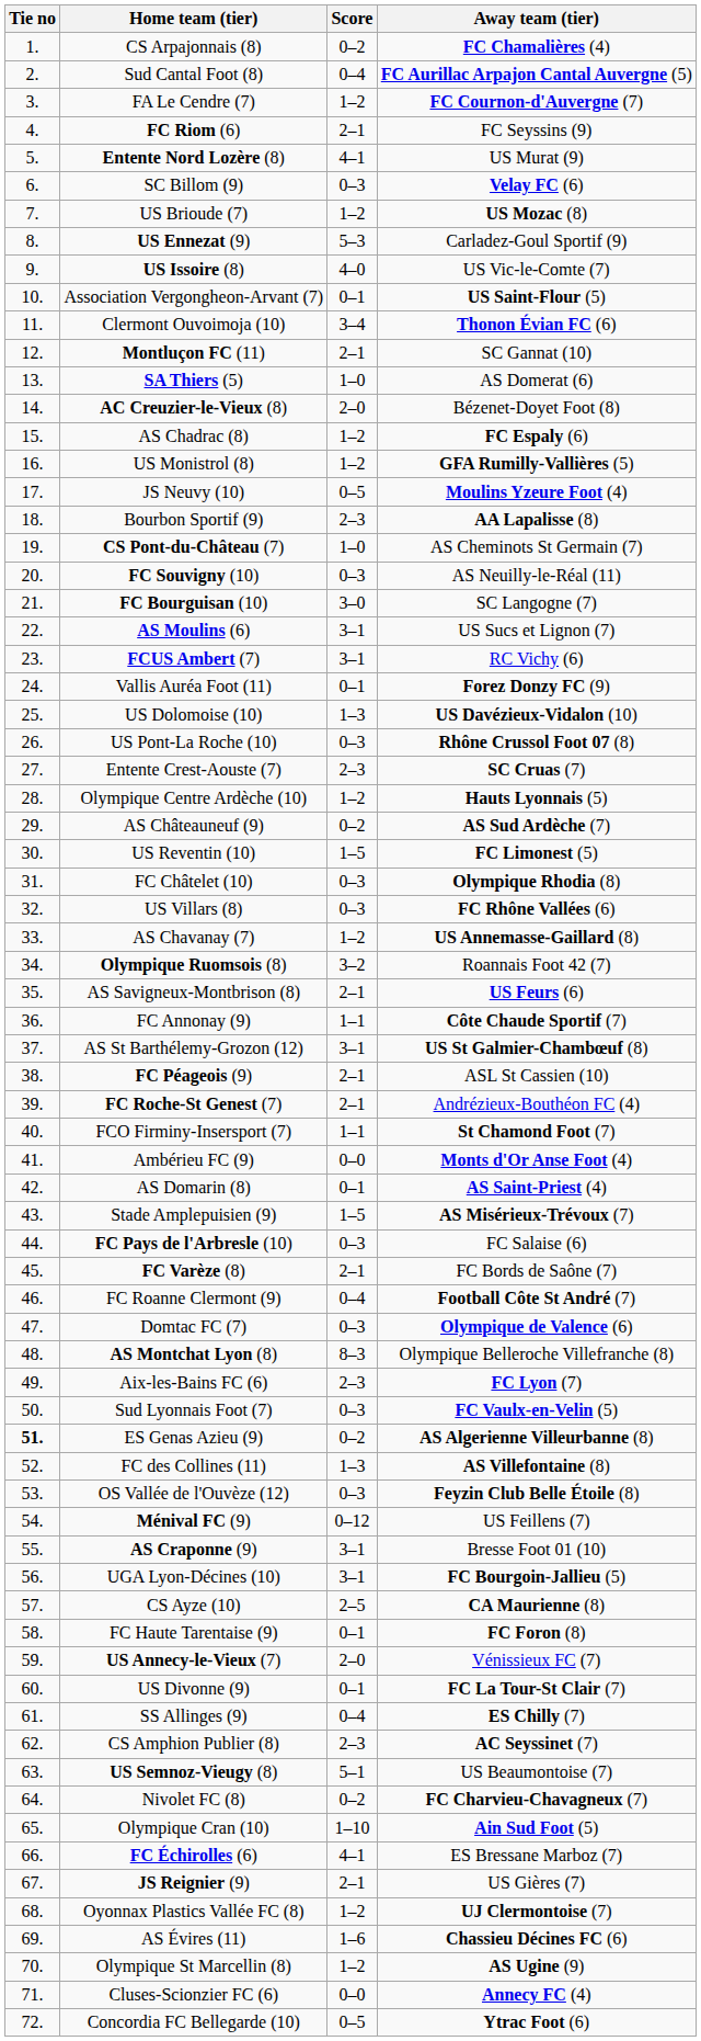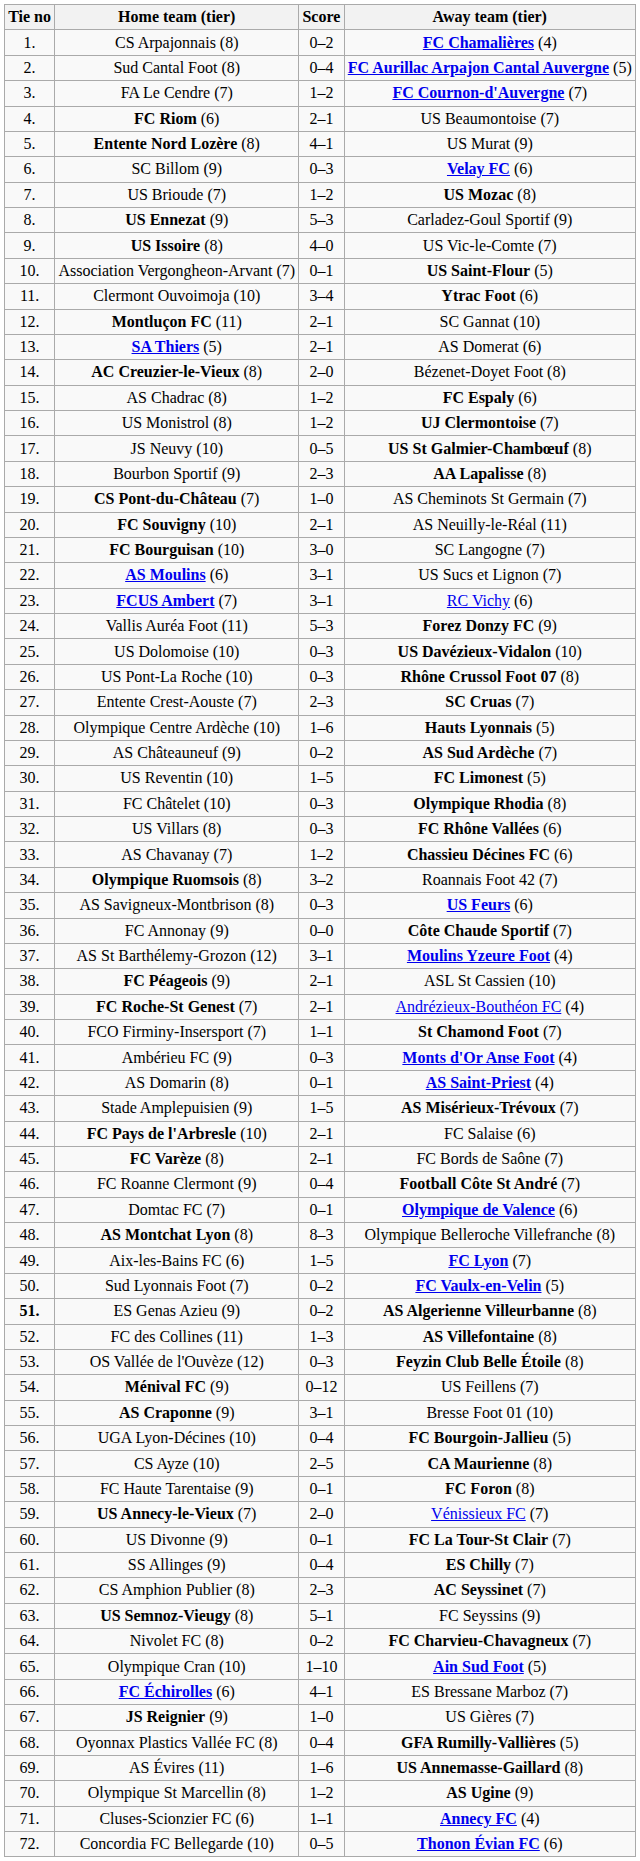FC Riom (6) | Away team (tier): FC Seyssins (9) -> US Beaumontoise (7)
Clermont Ouvoimoja (10) | Away team (tier): Thonon Évian FC (6) -> Ytrac Foot (6)
SA Thiers (5) | Score: 1–0 -> 2–1
US Monistrol (8) | Away team (tier): GFA Rumilly-Vallières (5) -> UJ Clermontoise (7)
JS Neuvy (10) | Away team (tier): Moulins Yzeure Foot (4) -> US St Galmier-Chambœuf (8)
FC Souvigny (10) | Score: 0–3 -> 2–1
Vallis Auréa Foot (11) | Score: 0–1 -> 5–3
US Dolomoise (10) | Score: 1–3 -> 0–3
Olympique Centre Ardèche (10) | Score: 1–2 -> 1–6
AS Chavanay (7) | Away team (tier): US Annemasse-Gaillard (8) -> Chassieu Décines FC (6)
AS Savigneux-Montbrison (8) | Score: 2–1 -> 0–3
FC Annonay (9) | Score: 1–1 -> 0–0
AS St Barthélemy-Grozon (12) | Away team (tier): US St Galmier-Chambœuf (8) -> Moulins Yzeure Foot (4)
Ambérieu FC (9) | Score: 0–0 -> 0–3
FC Pays de l'Arbresle (10) | Score: 0–3 -> 2–1
Domtac FC (7) | Score: 0–3 -> 0–1
Aix-les-Bains FC (6) | Score: 2–3 -> 1–5
Sud Lyonnais Foot (7) | Score: 0–3 -> 0–2
UGA Lyon-Décines (10) | Score: 3–1 -> 0–4
US Semnoz-Vieugy (8) | Away team (tier): US Beaumontoise (7) -> FC Seyssins (9)
JS Reignier (9) | Score: 2–1 -> 1–0
Oyonnax Plastics Vallée FC (8) | Score: 1–2 -> 0–4
Oyonnax Plastics Vallée FC (8) | Away team (tier): UJ Clermontoise (7) -> GFA Rumilly-Vallières (5)
AS Évires (11) | Away team (tier): Chassieu Décines FC (6) -> US Annemasse-Gaillard (8)
Cluses-Scionzier FC (6) | Score: 0–0 -> 1–1
Concordia FC Bellegarde (10) | Away team (tier): Ytrac Foot (6) -> Thonon Évian FC (6)
